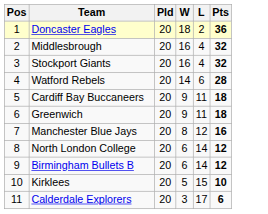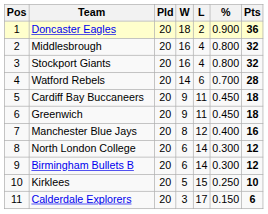+ column: % | 0.900 | 0.800 | 0.800 | 0.700 | 0.450 | 0.450 | 0.400 | 0.300 | 0.300 | 0.250 | 0.150
